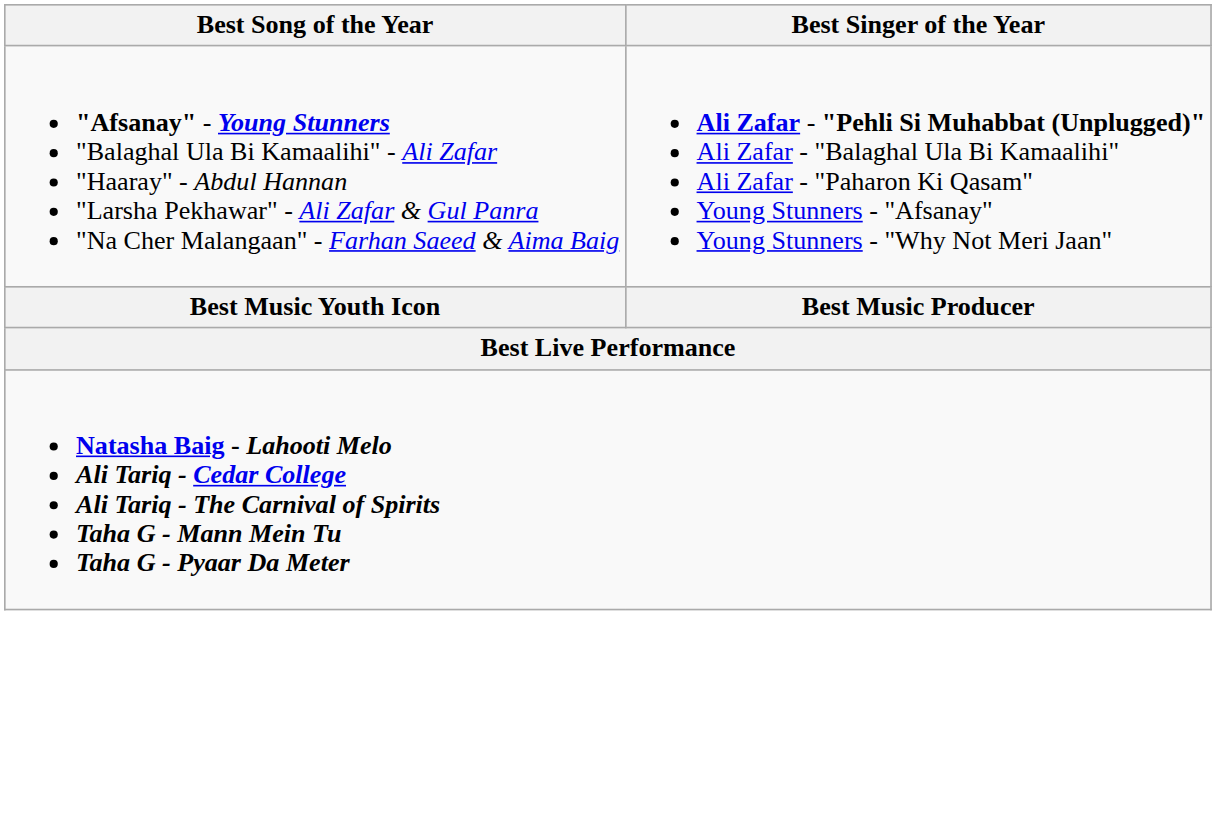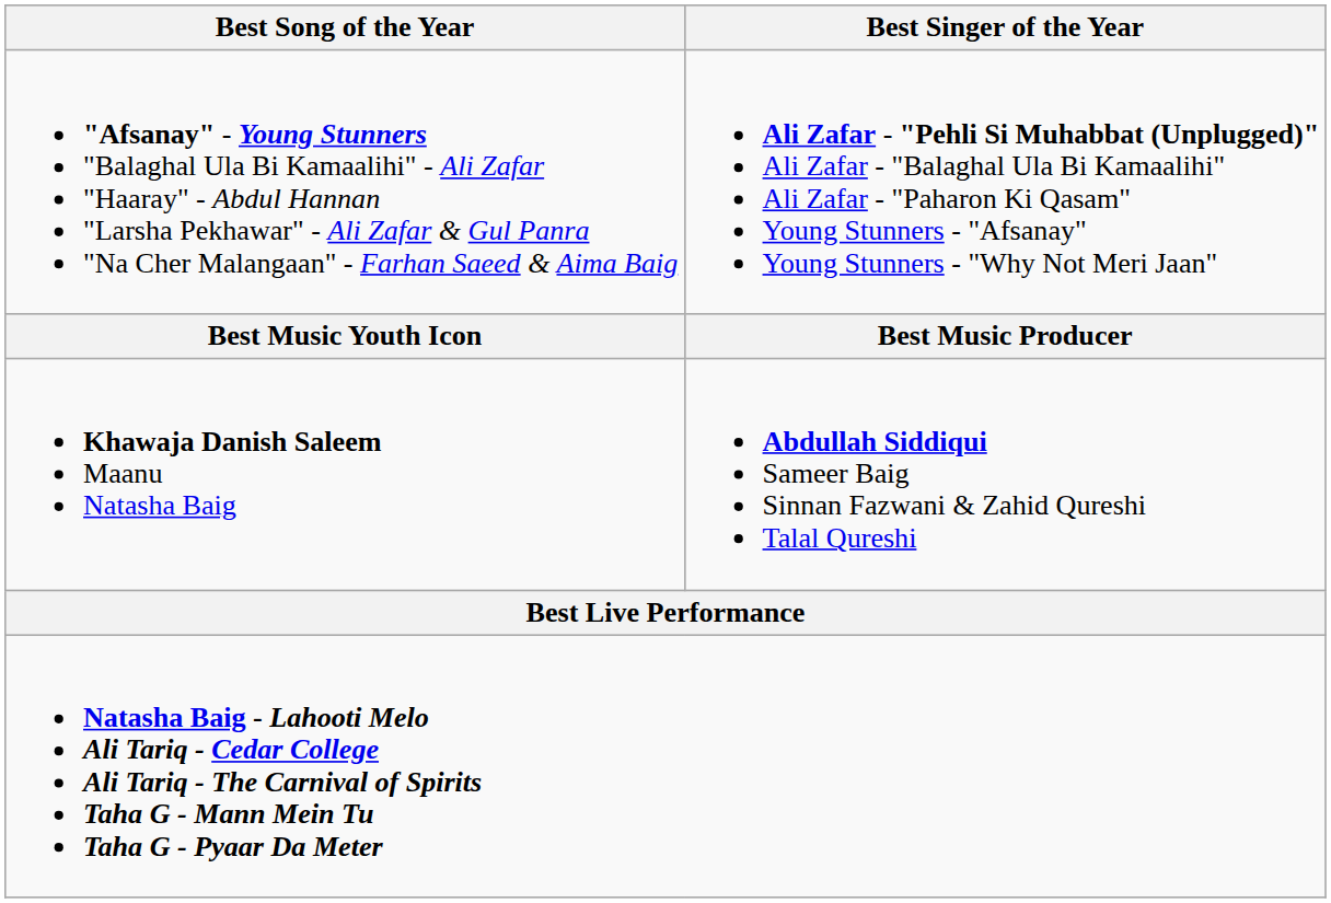+ row: Khawaja Danish Saleem Maanu Natasha Baig | Abdullah Siddiqui Sameer Baig Sinnan Fazwani & Zahid Qureshi Talal Qureshi
